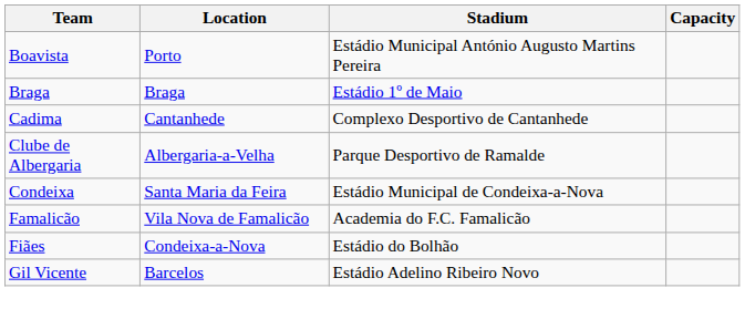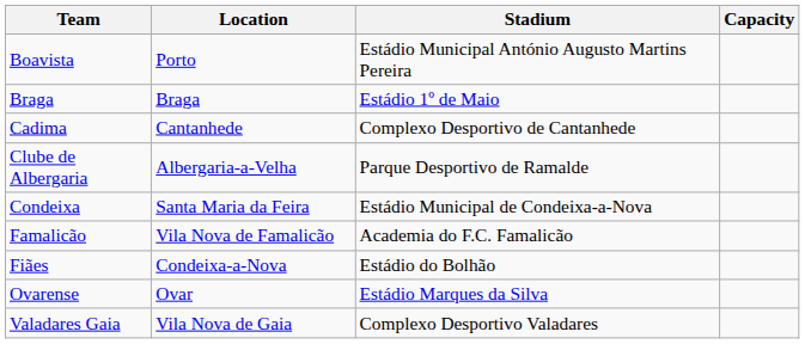- row: Gil Vicente | Barcelos | Estádio Adelino Ribeiro Novo
+ row: Ovarense | Ovar | Estádio Marques da Silva
+ row: Valadares Gaia | Vila Nova de Gaia | Complexo Desportivo Valadares
